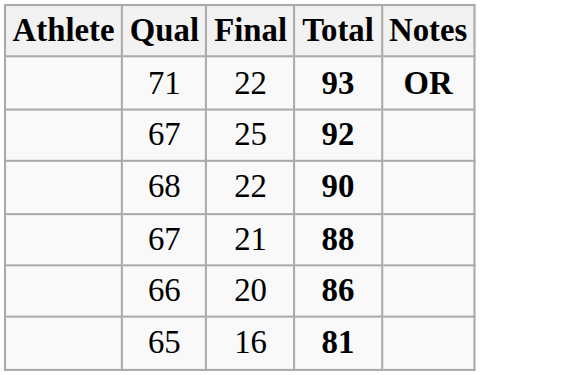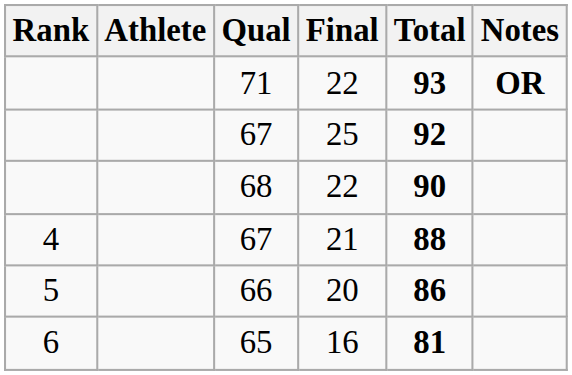+ column: Rank | 4 | 5 | 6
